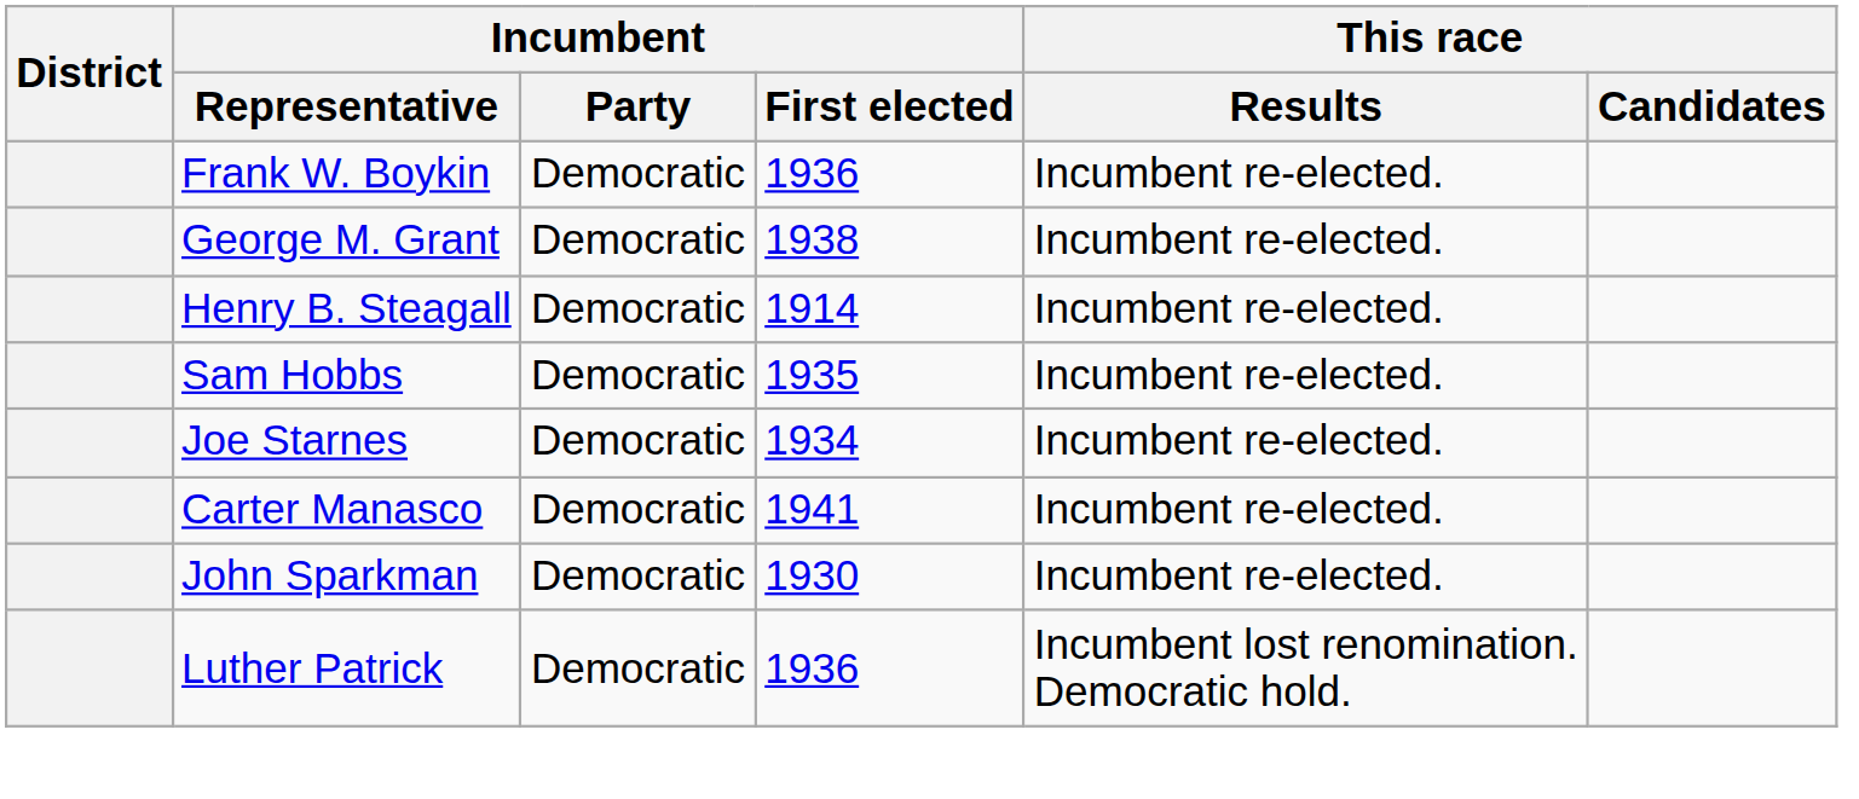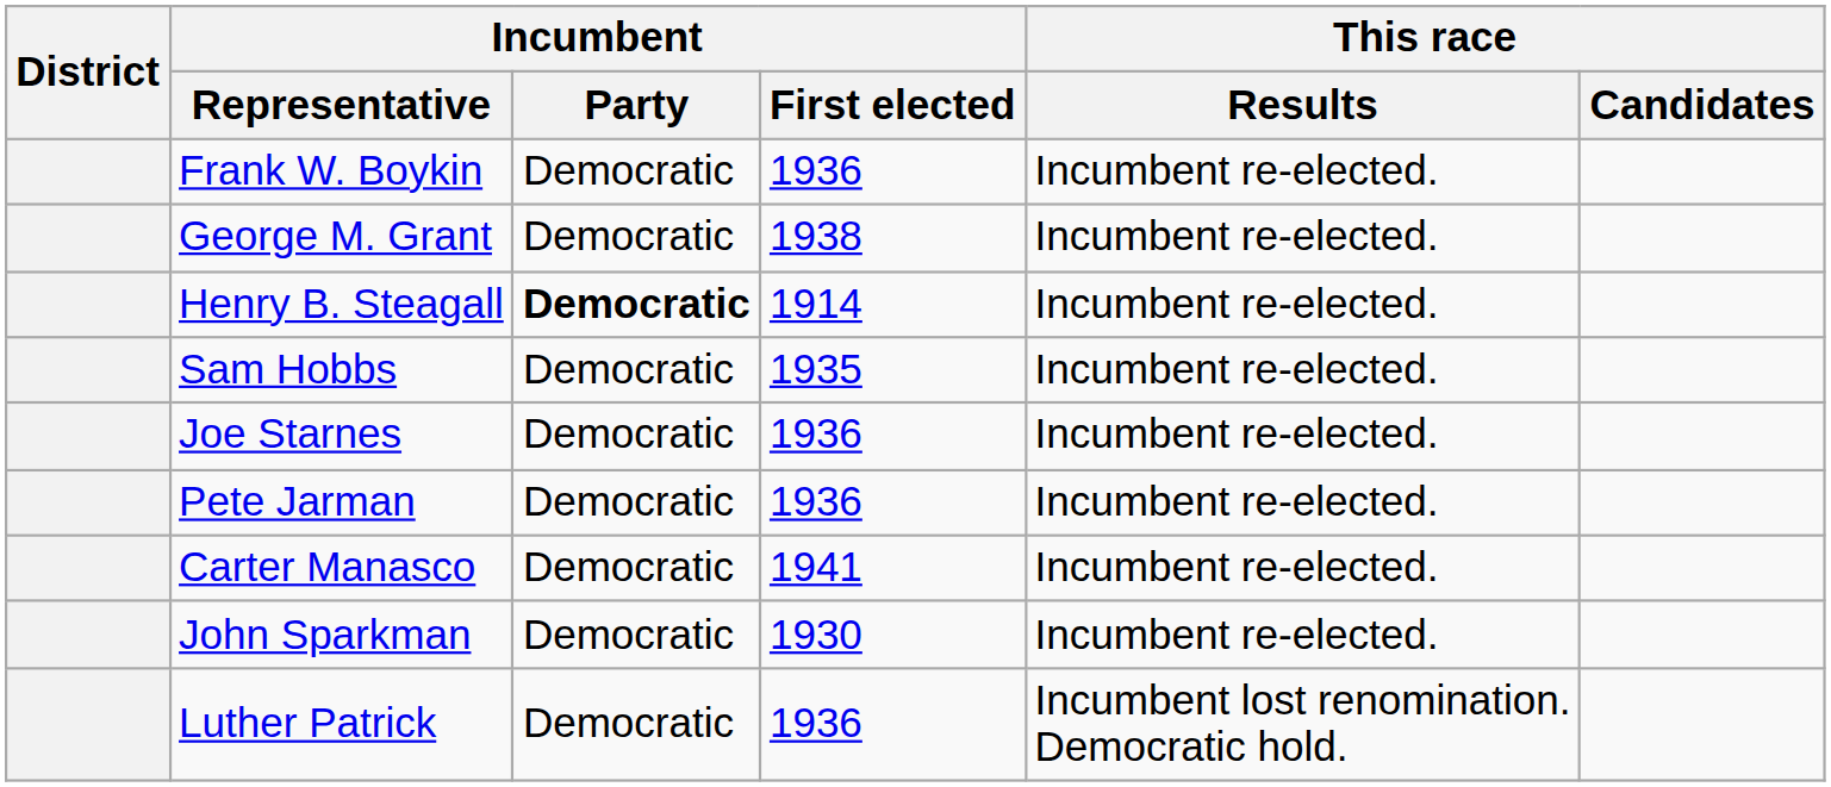Henry B. Steagall | Incumbent / Party: normal -> bold
Joe Starnes | Incumbent / First elected: 1934 -> 1936
+ row: Pete Jarman | Democratic | 1936 | Incumbent re-elected.
